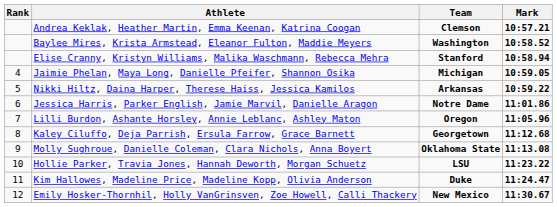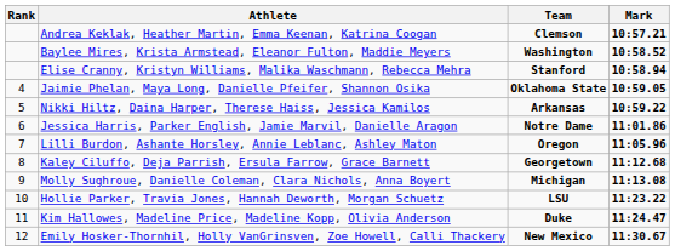Jaimie Phelan, Maya Long, Danielle Pfeifer, Shannon Osika | Team: Michigan -> Oklahoma State
Molly Sughroue, Danielle Coleman, Clara Nichols, Anna Boyert | Team: Oklahoma State -> Michigan
